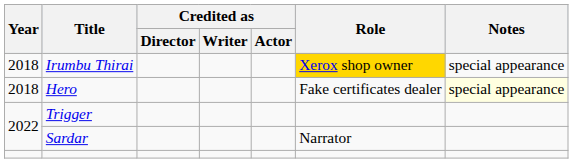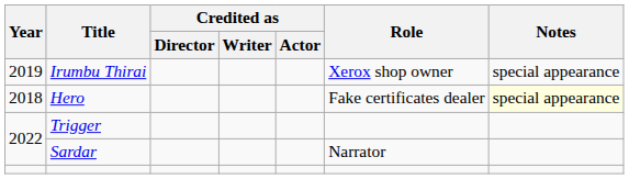Irumbu Thirai | Year: 2018 -> 2019
Irumbu Thirai | Role: gold background -> no background
